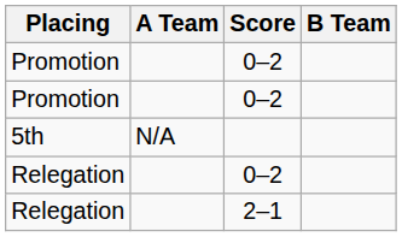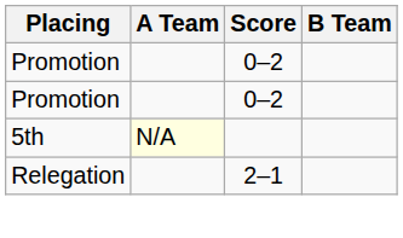5th | A Team: no background -> lightyellow background
- row: Relegation | 0–2
